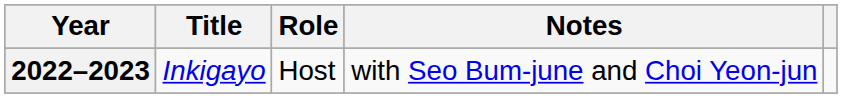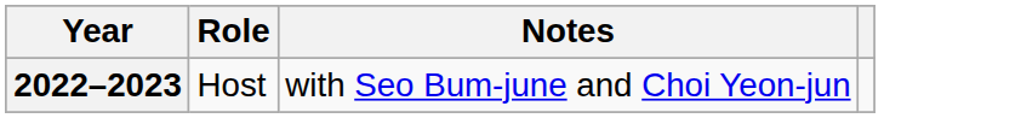- column: Title | Inkigayo
